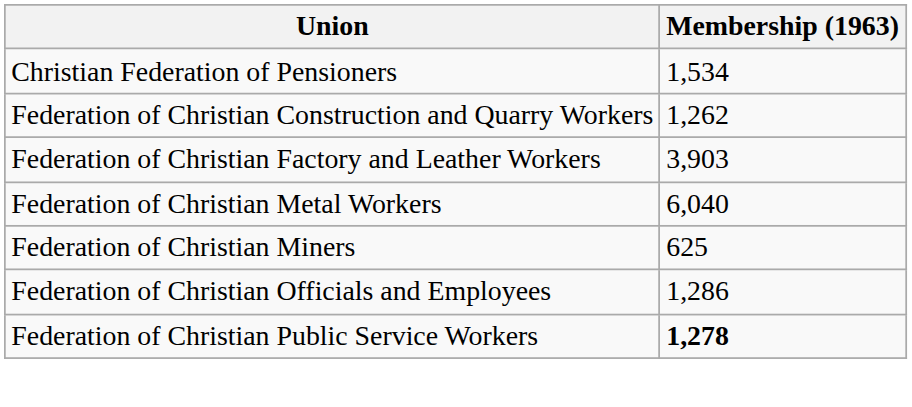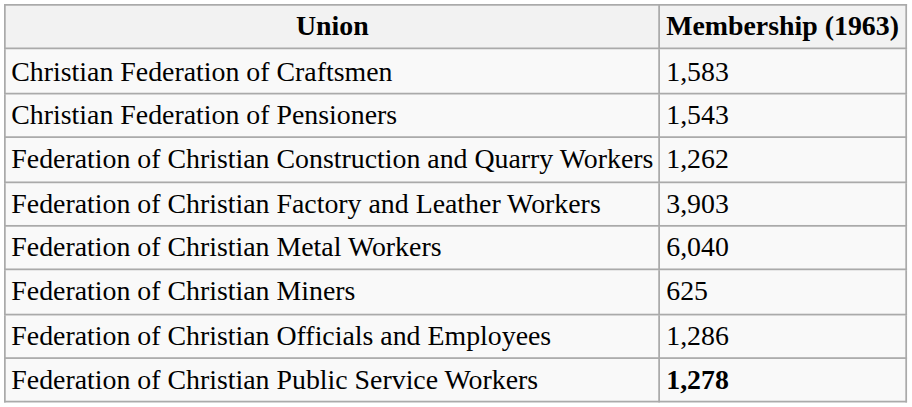+ row: Christian Federation of Craftsmen | 1,583
Christian Federation of Pensioners | Membership (1963): 1,534 -> 1,543
